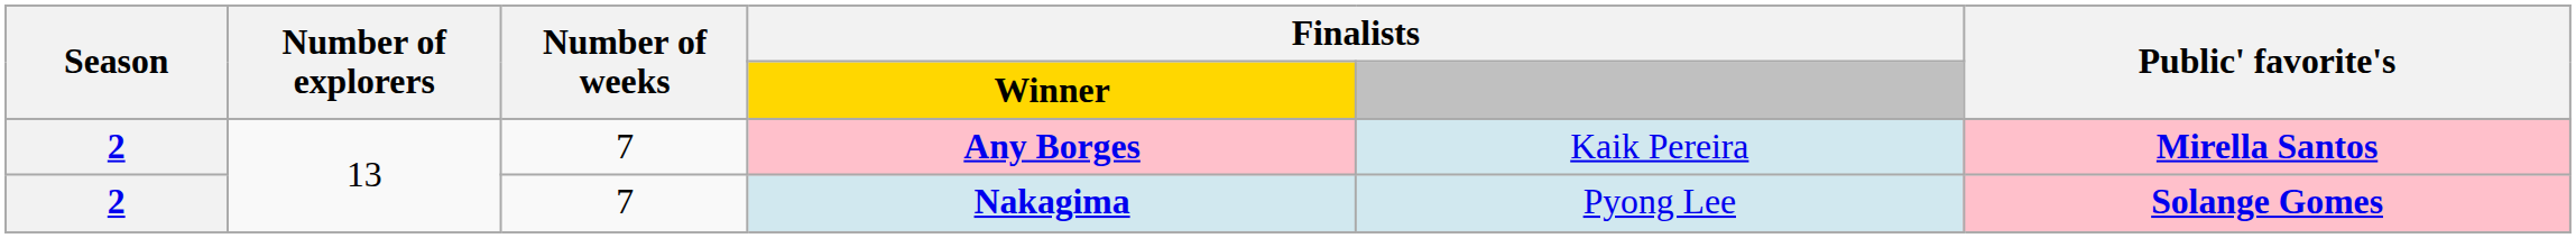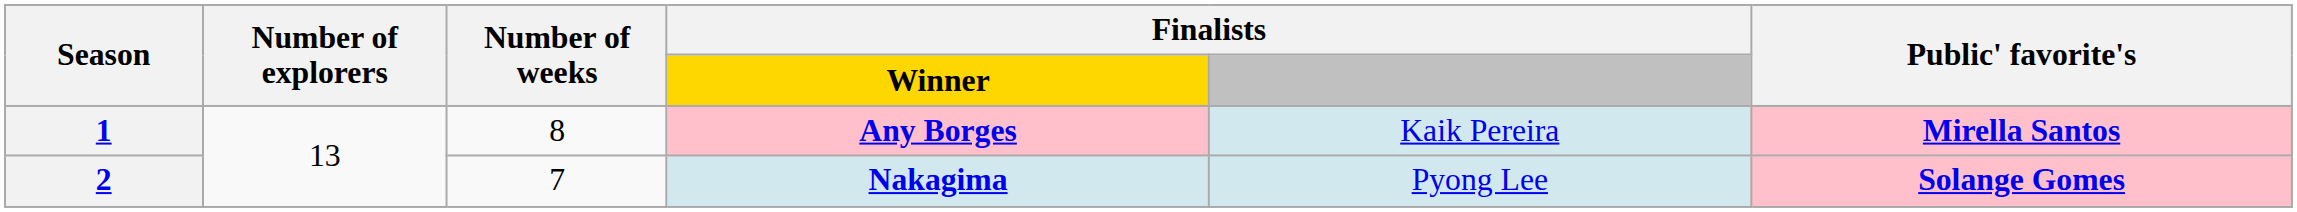Any Borges | Season: 2 -> 1
Any Borges | Number of weeks: 7 -> 8
